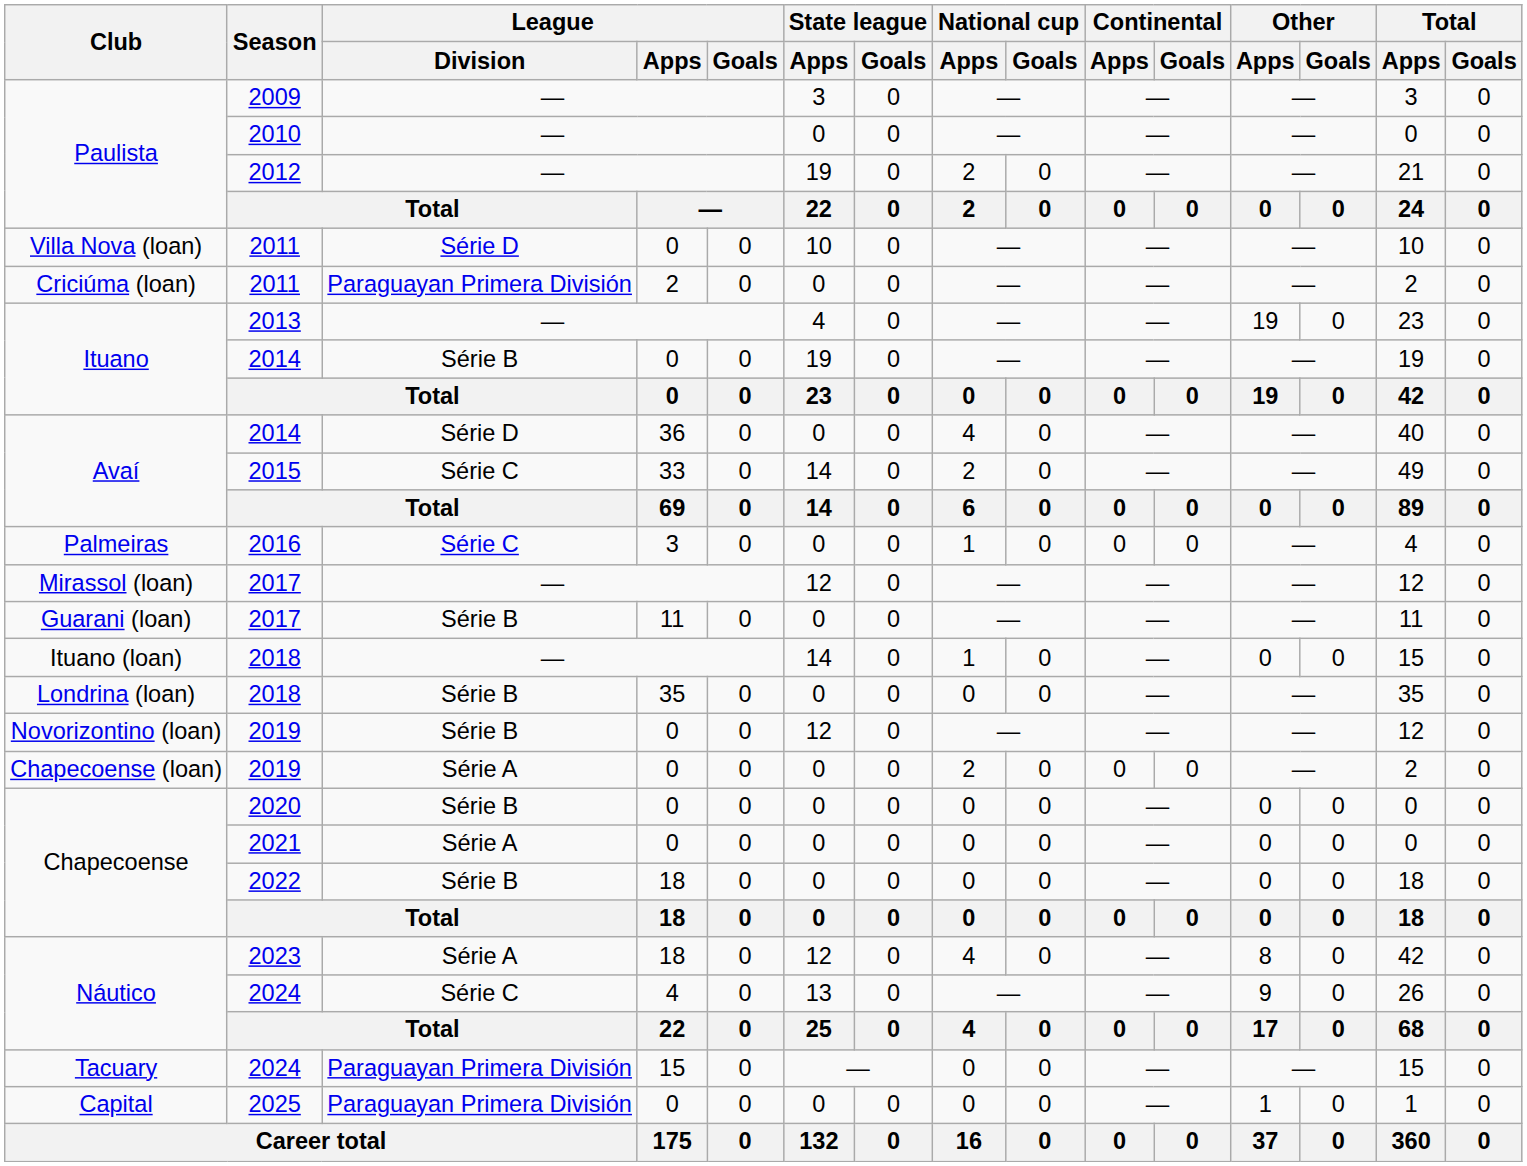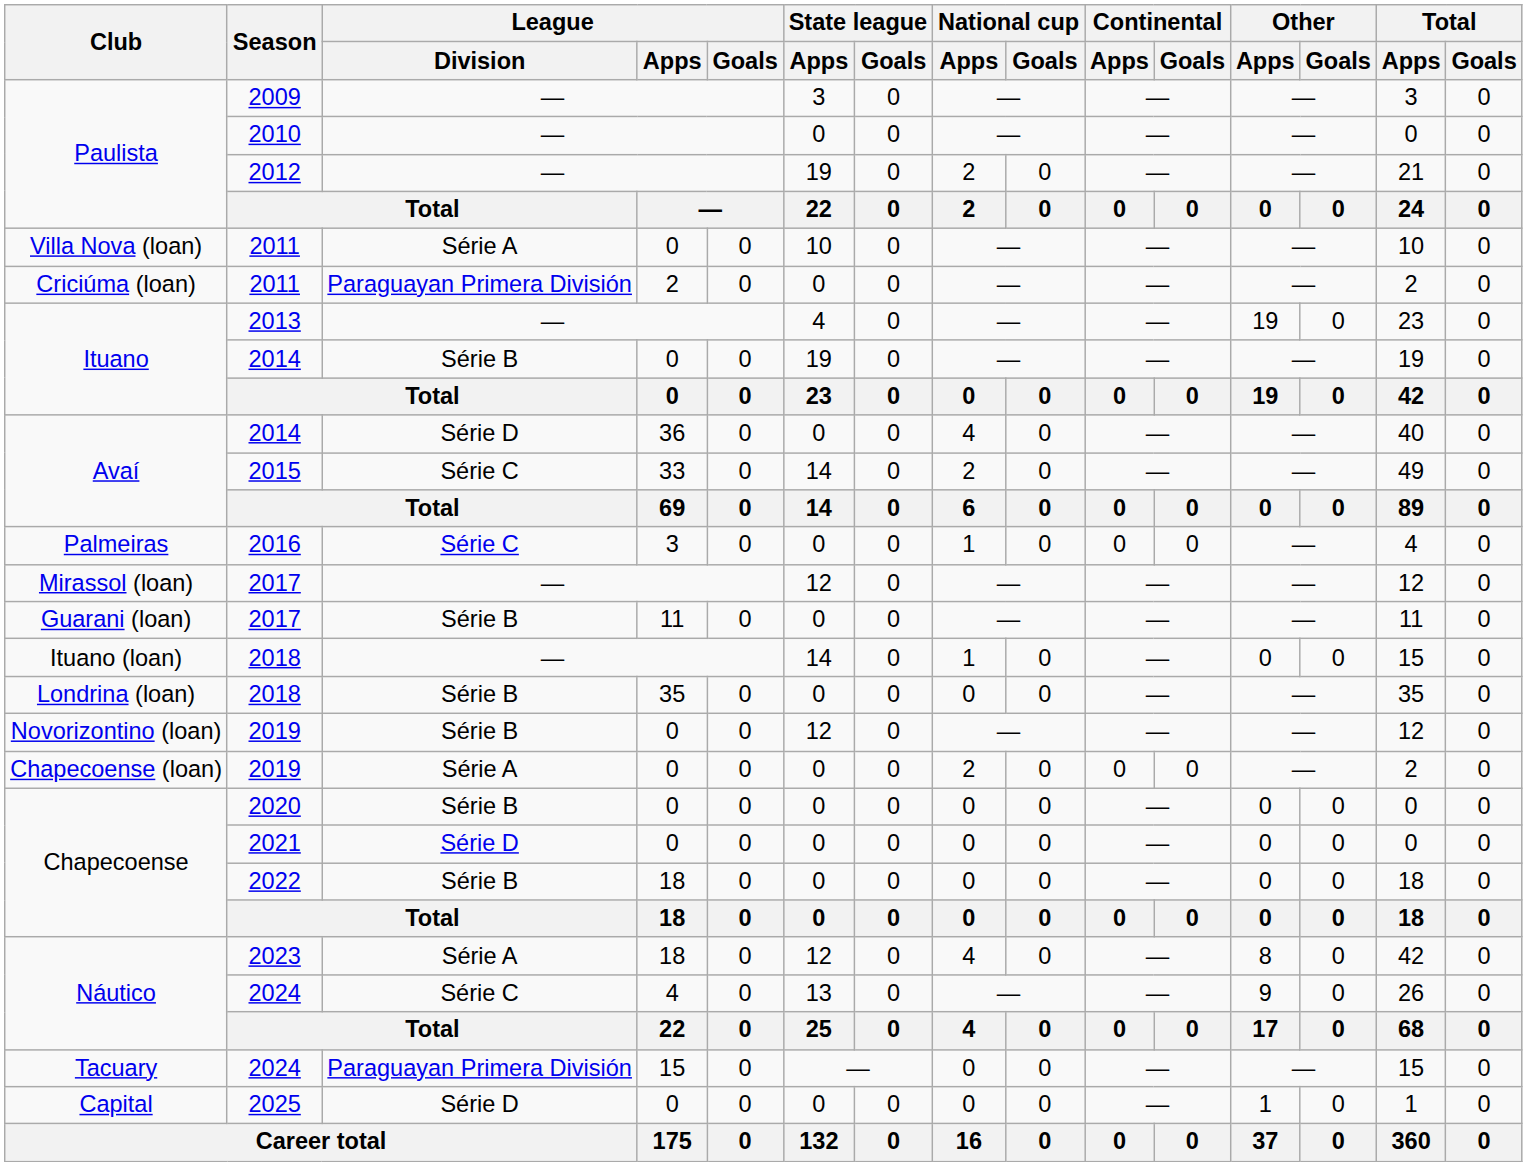Villa Nova (loan) / 2011 | League / Division: Série D -> Série A
2021 | League / Division: Série A -> Série D
2025 | League / Division: Paraguayan Primera División -> Série D
